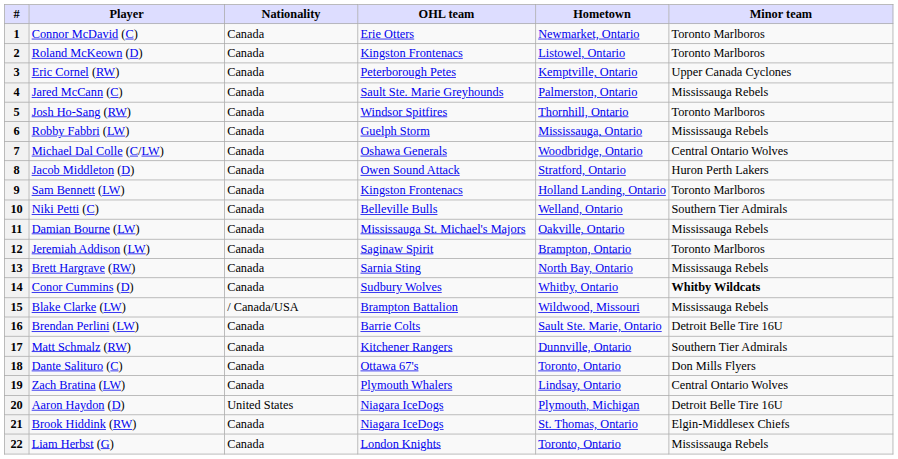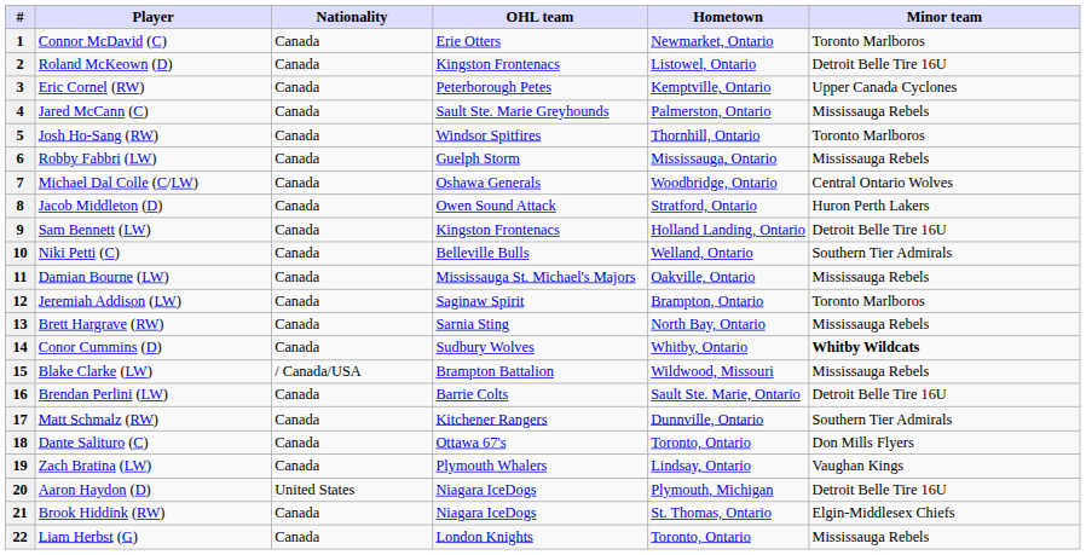2 | Minor team: Toronto Marlboros -> Detroit Belle Tire 16U
9 | Minor team: Toronto Marlboros -> Detroit Belle Tire 16U
19 | Minor team: Central Ontario Wolves -> Vaughan Kings
